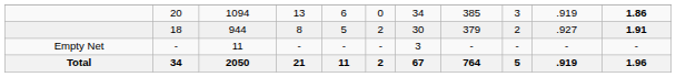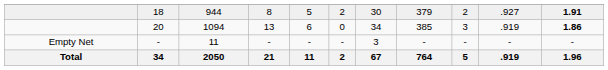rows swapped: 20 <-> 18
